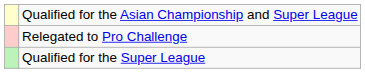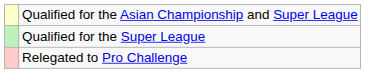rows swapped: Qualified for the Super League <-> Relegated to Pro Challenge
